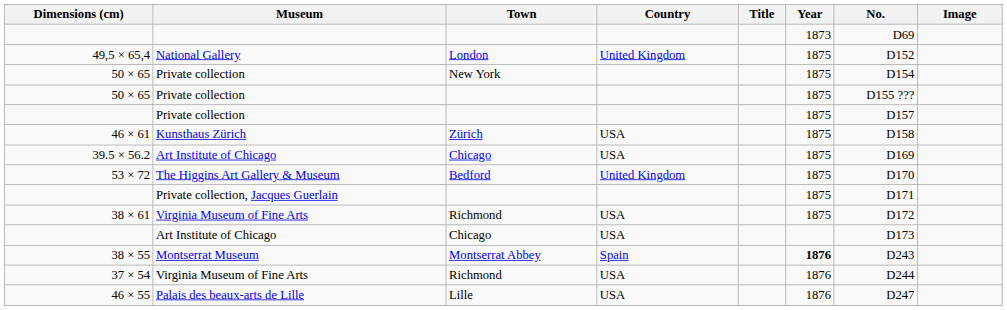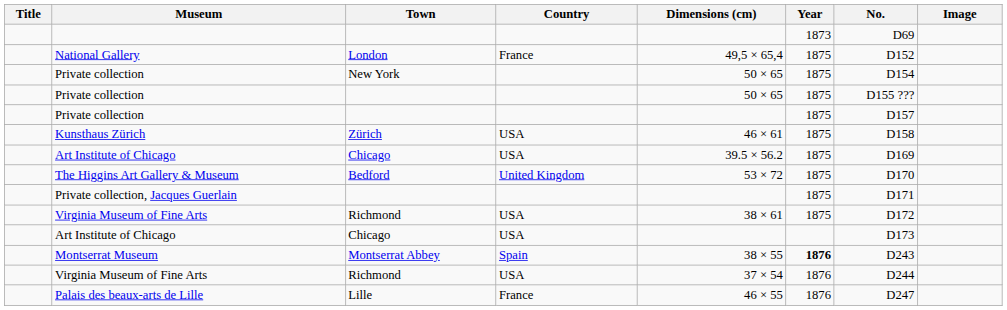columns swapped: Title <-> Dimensions (cm)
National Gallery | Country: United Kingdom -> France
Palais des beaux-arts de Lille | Country: USA -> France
